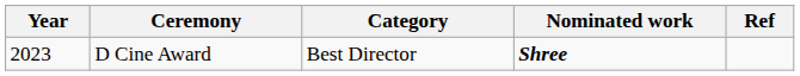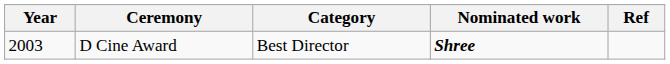D Cine Award | Year: 2023 -> 2003
